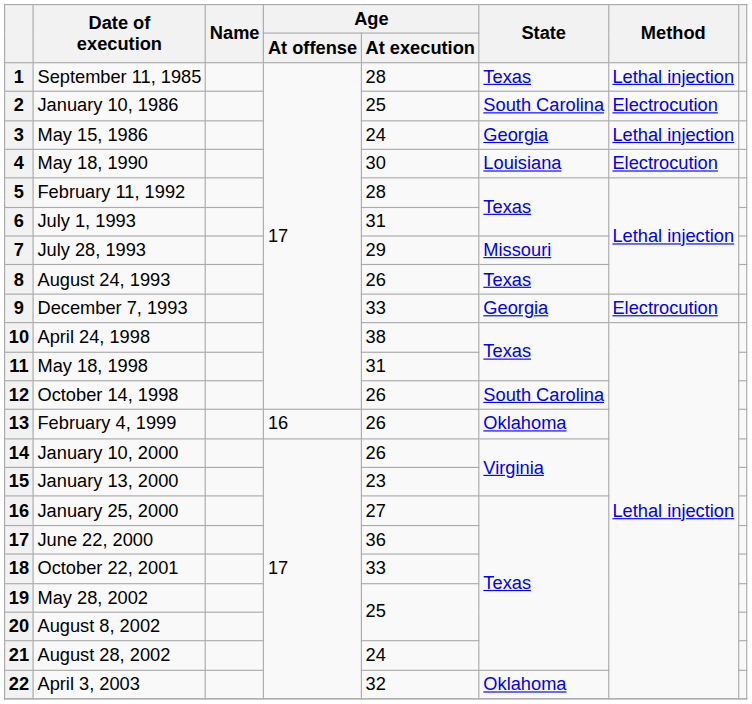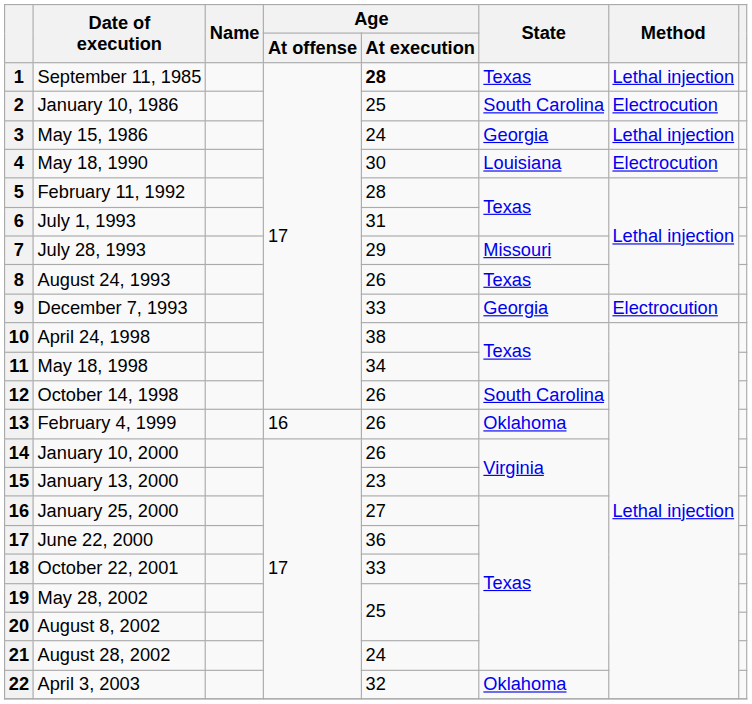September 11, 1985 | Age / At execution: normal -> bold
May 18, 1998 | Age / At execution: 31 -> 34
